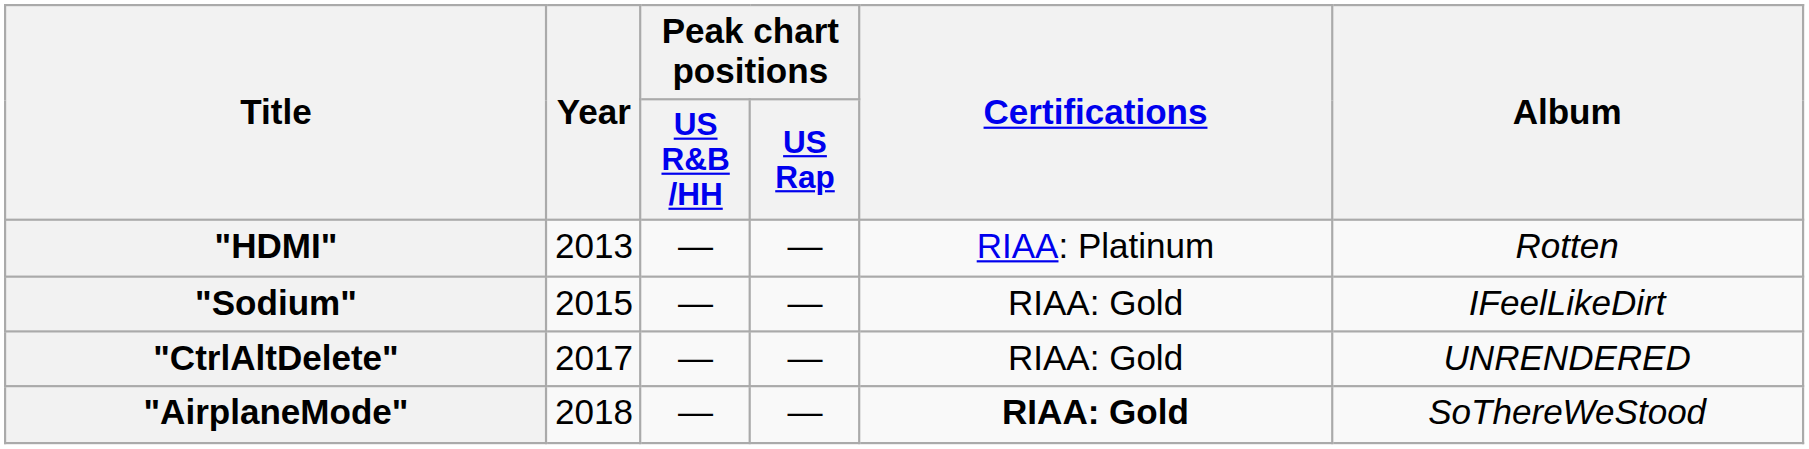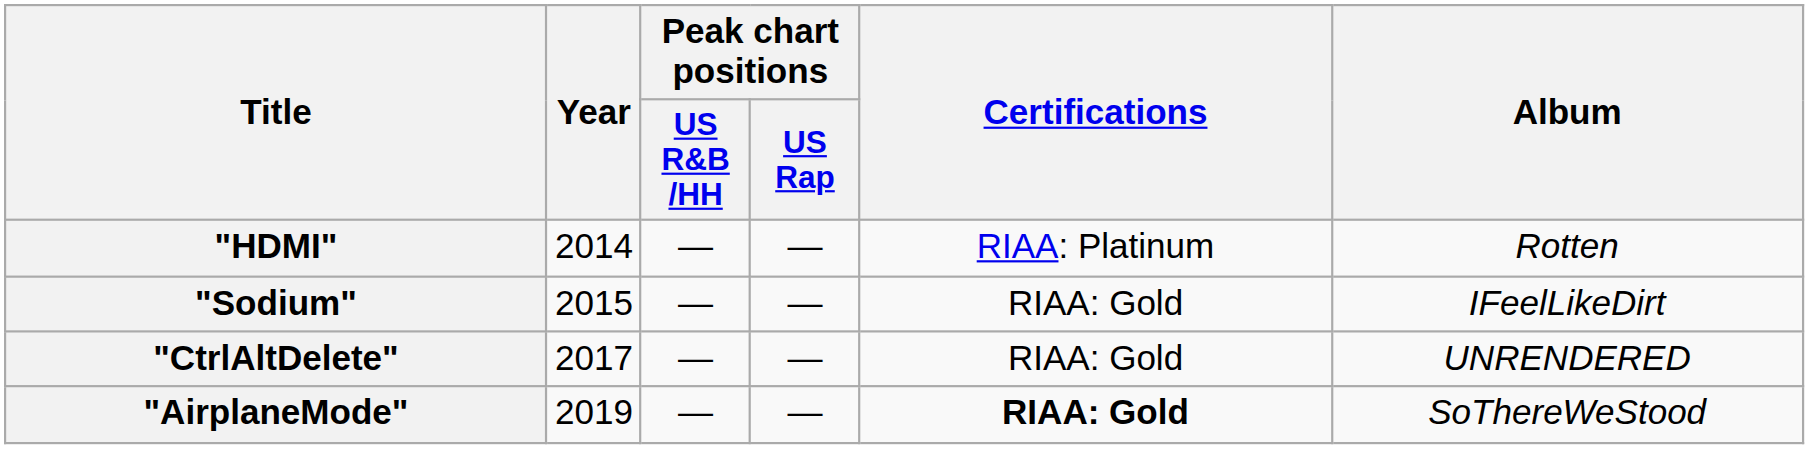"HDMI" | Year: 2013 -> 2014
"AirplaneMode" | Year: 2018 -> 2019
